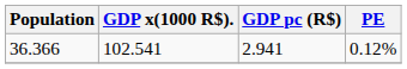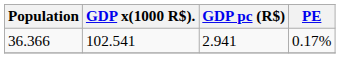36.366 | PE: 0.12% -> 0.17%
